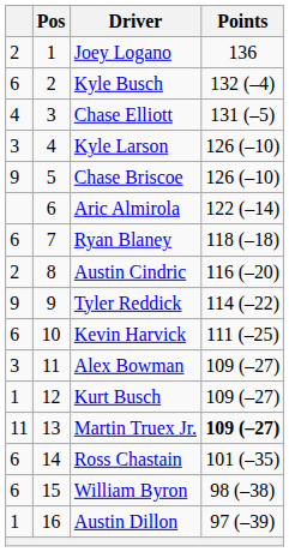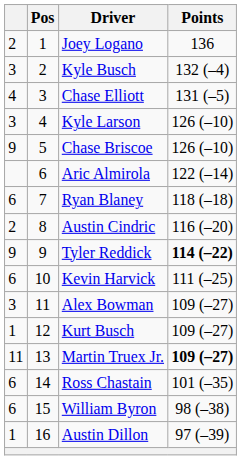Kyle Busch | column 1: 6 -> 3
Tyler Reddick | Points: normal -> bold
